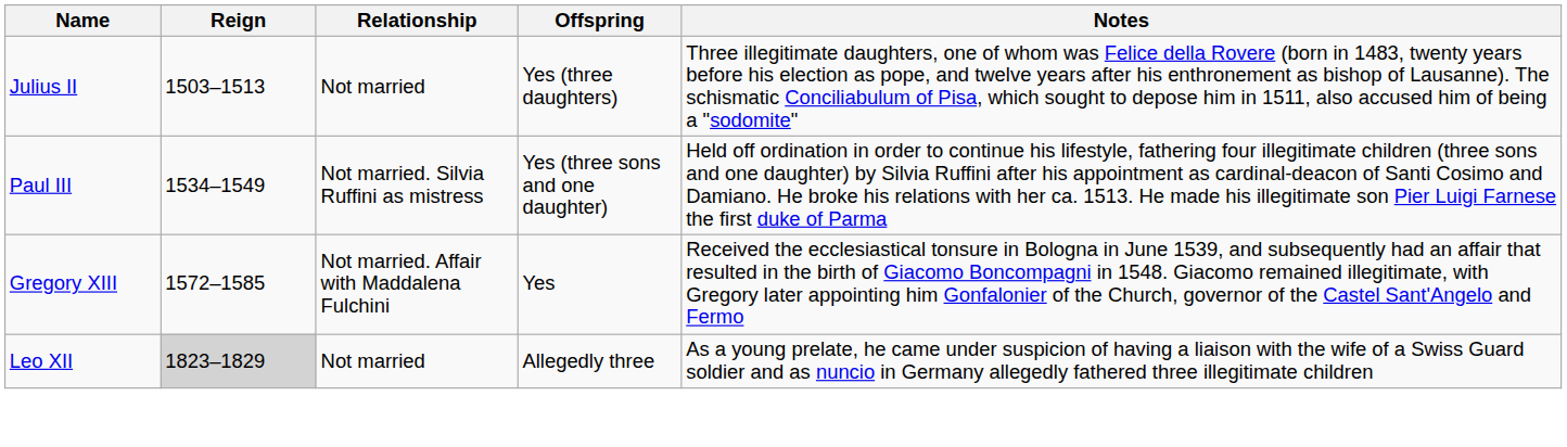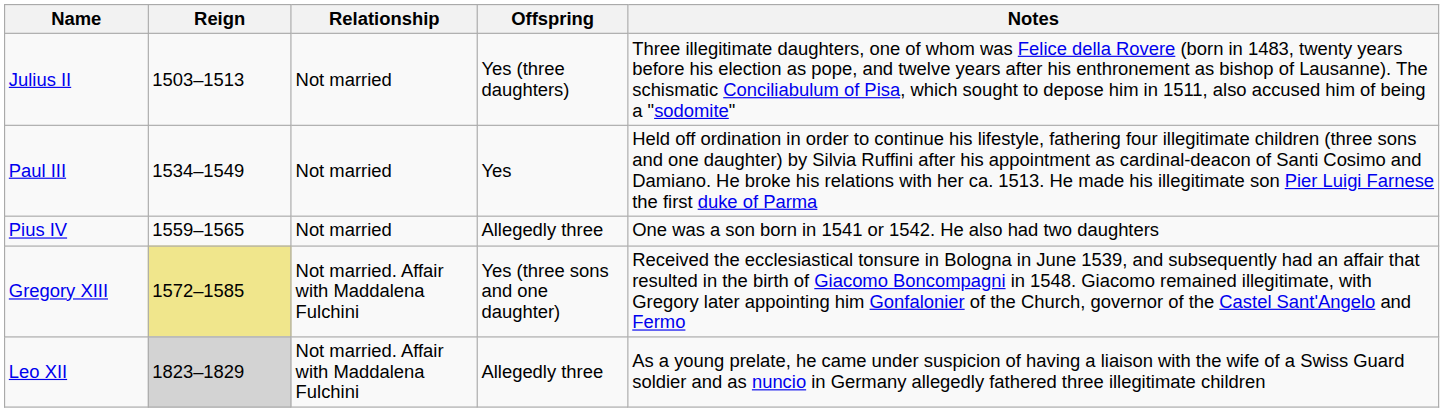Paul III | Relationship: Not married. Silvia Ruffini as mistress -> Not married
Paul III | Offspring: Yes (three sons and one daughter) -> Yes
+ row: Pius IV | 1559–1565 | Not married | Allegedly three | One was a son born in 1541 or 1542. He also had two daughters
Gregory XIII | Reign: no background -> khaki background
Gregory XIII | Offspring: Yes -> Yes (three sons and one daughter)
Leo XII | Relationship: Not married -> Not married. Affair with Maddalena Fulchini
